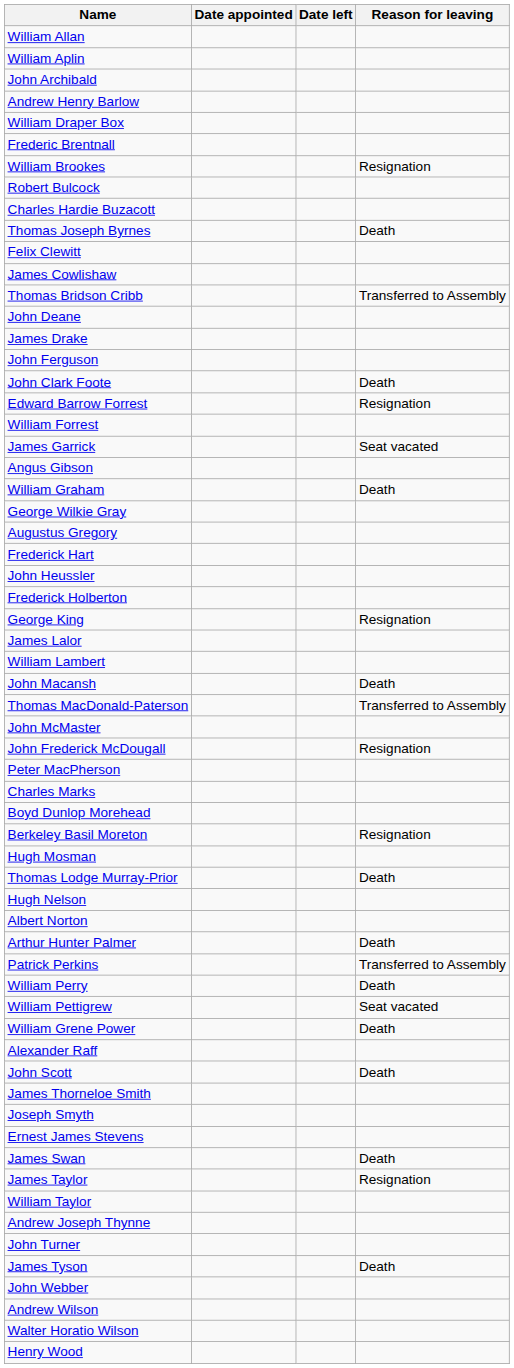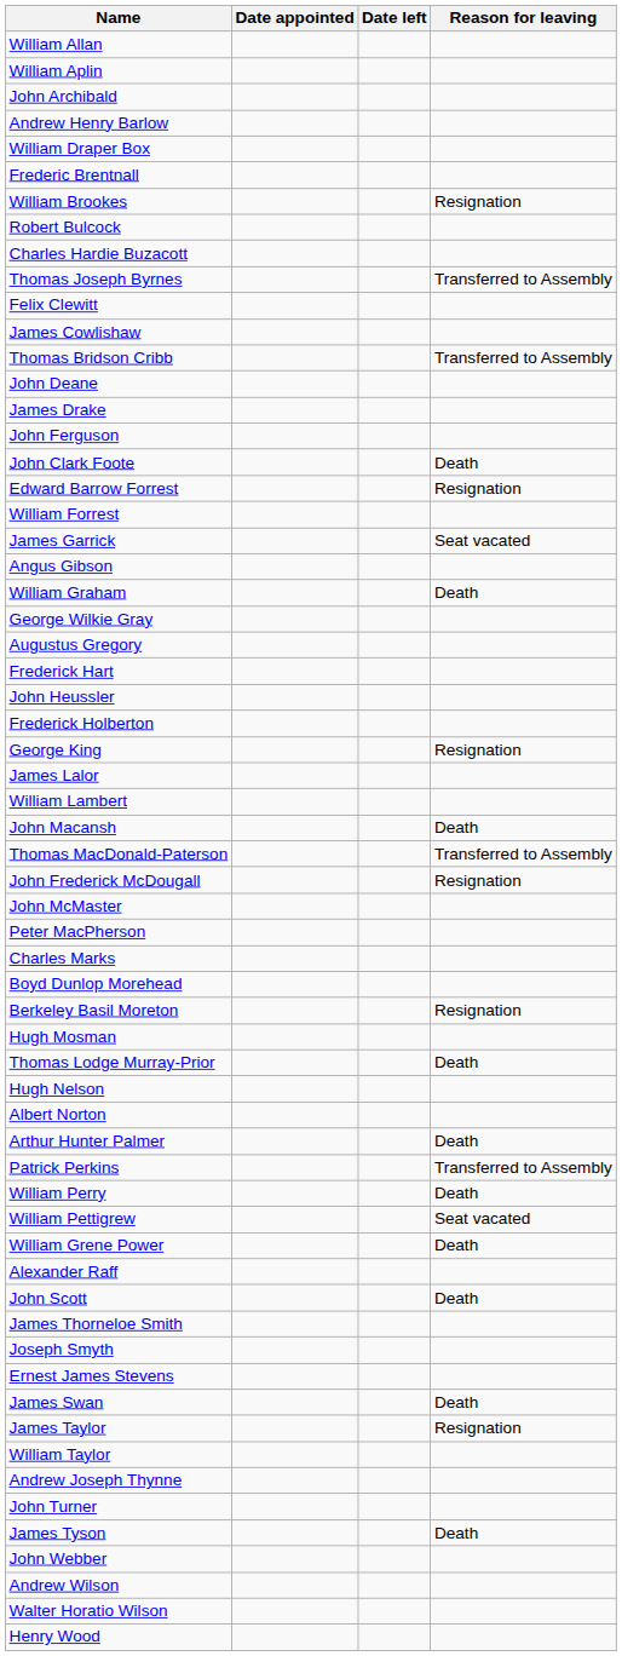Thomas Joseph Byrnes | Reason for leaving: Death -> Transferred to Assembly
rows swapped: John Frederick McDougall <-> John McMaster
